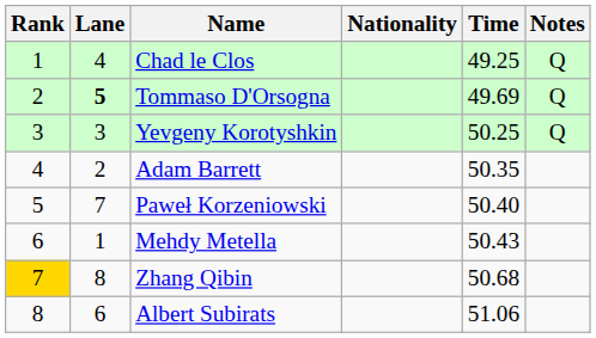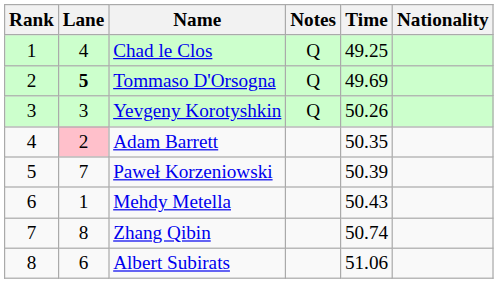columns swapped: Nationality <-> Notes
Yevgeny Korotyshkin | Time: 50.25 -> 50.26
Adam Barrett | Lane: no background -> pink background
Paweł Korzeniowski | Time: 50.40 -> 50.39
Zhang Qibin | Rank: gold background -> no background
Zhang Qibin | Time: 50.68 -> 50.74
